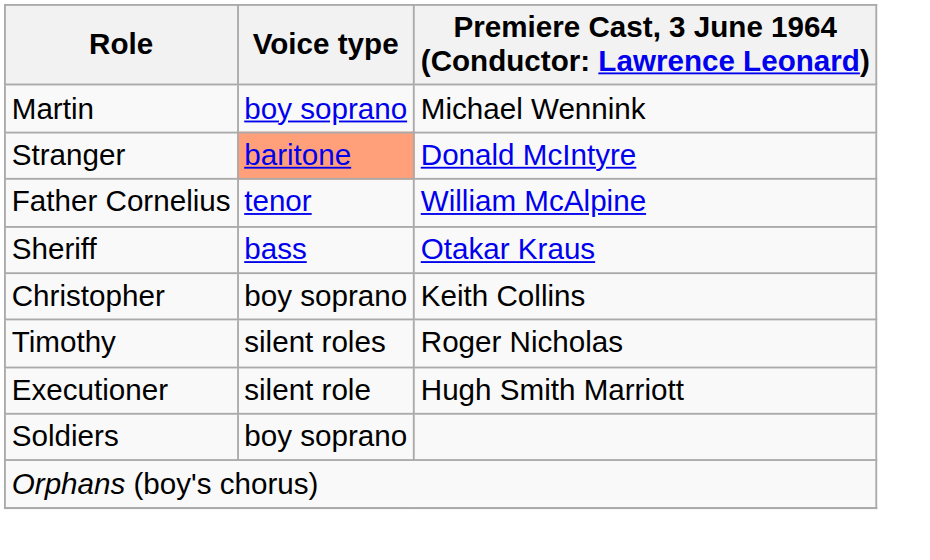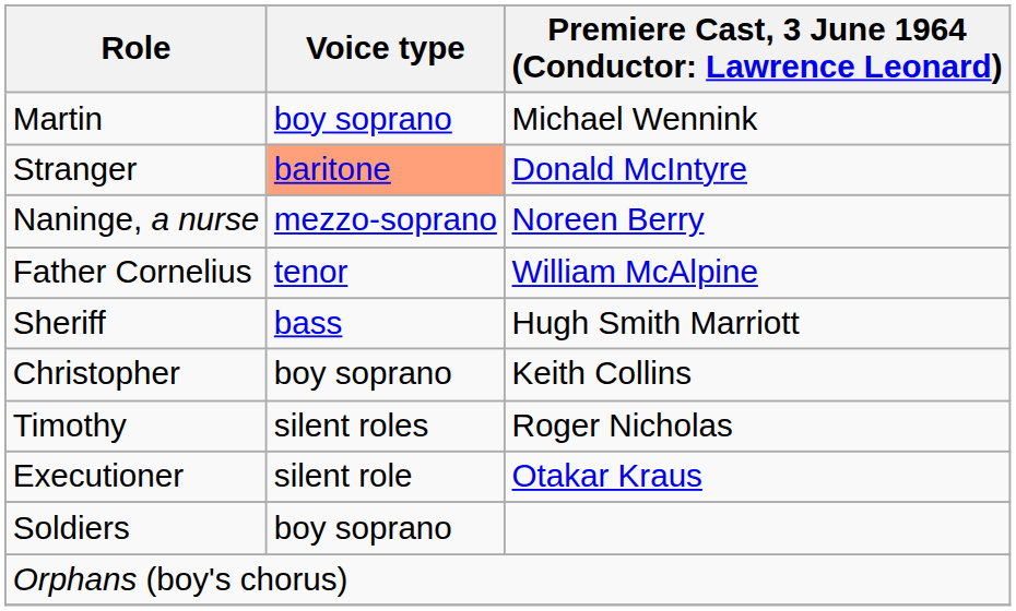+ row: Naninge, a nurse | mezzo-soprano | Noreen Berry
Sheriff | column 3: Otakar Kraus -> Hugh Smith Marriott
Executioner | column 3: Hugh Smith Marriott -> Otakar Kraus
